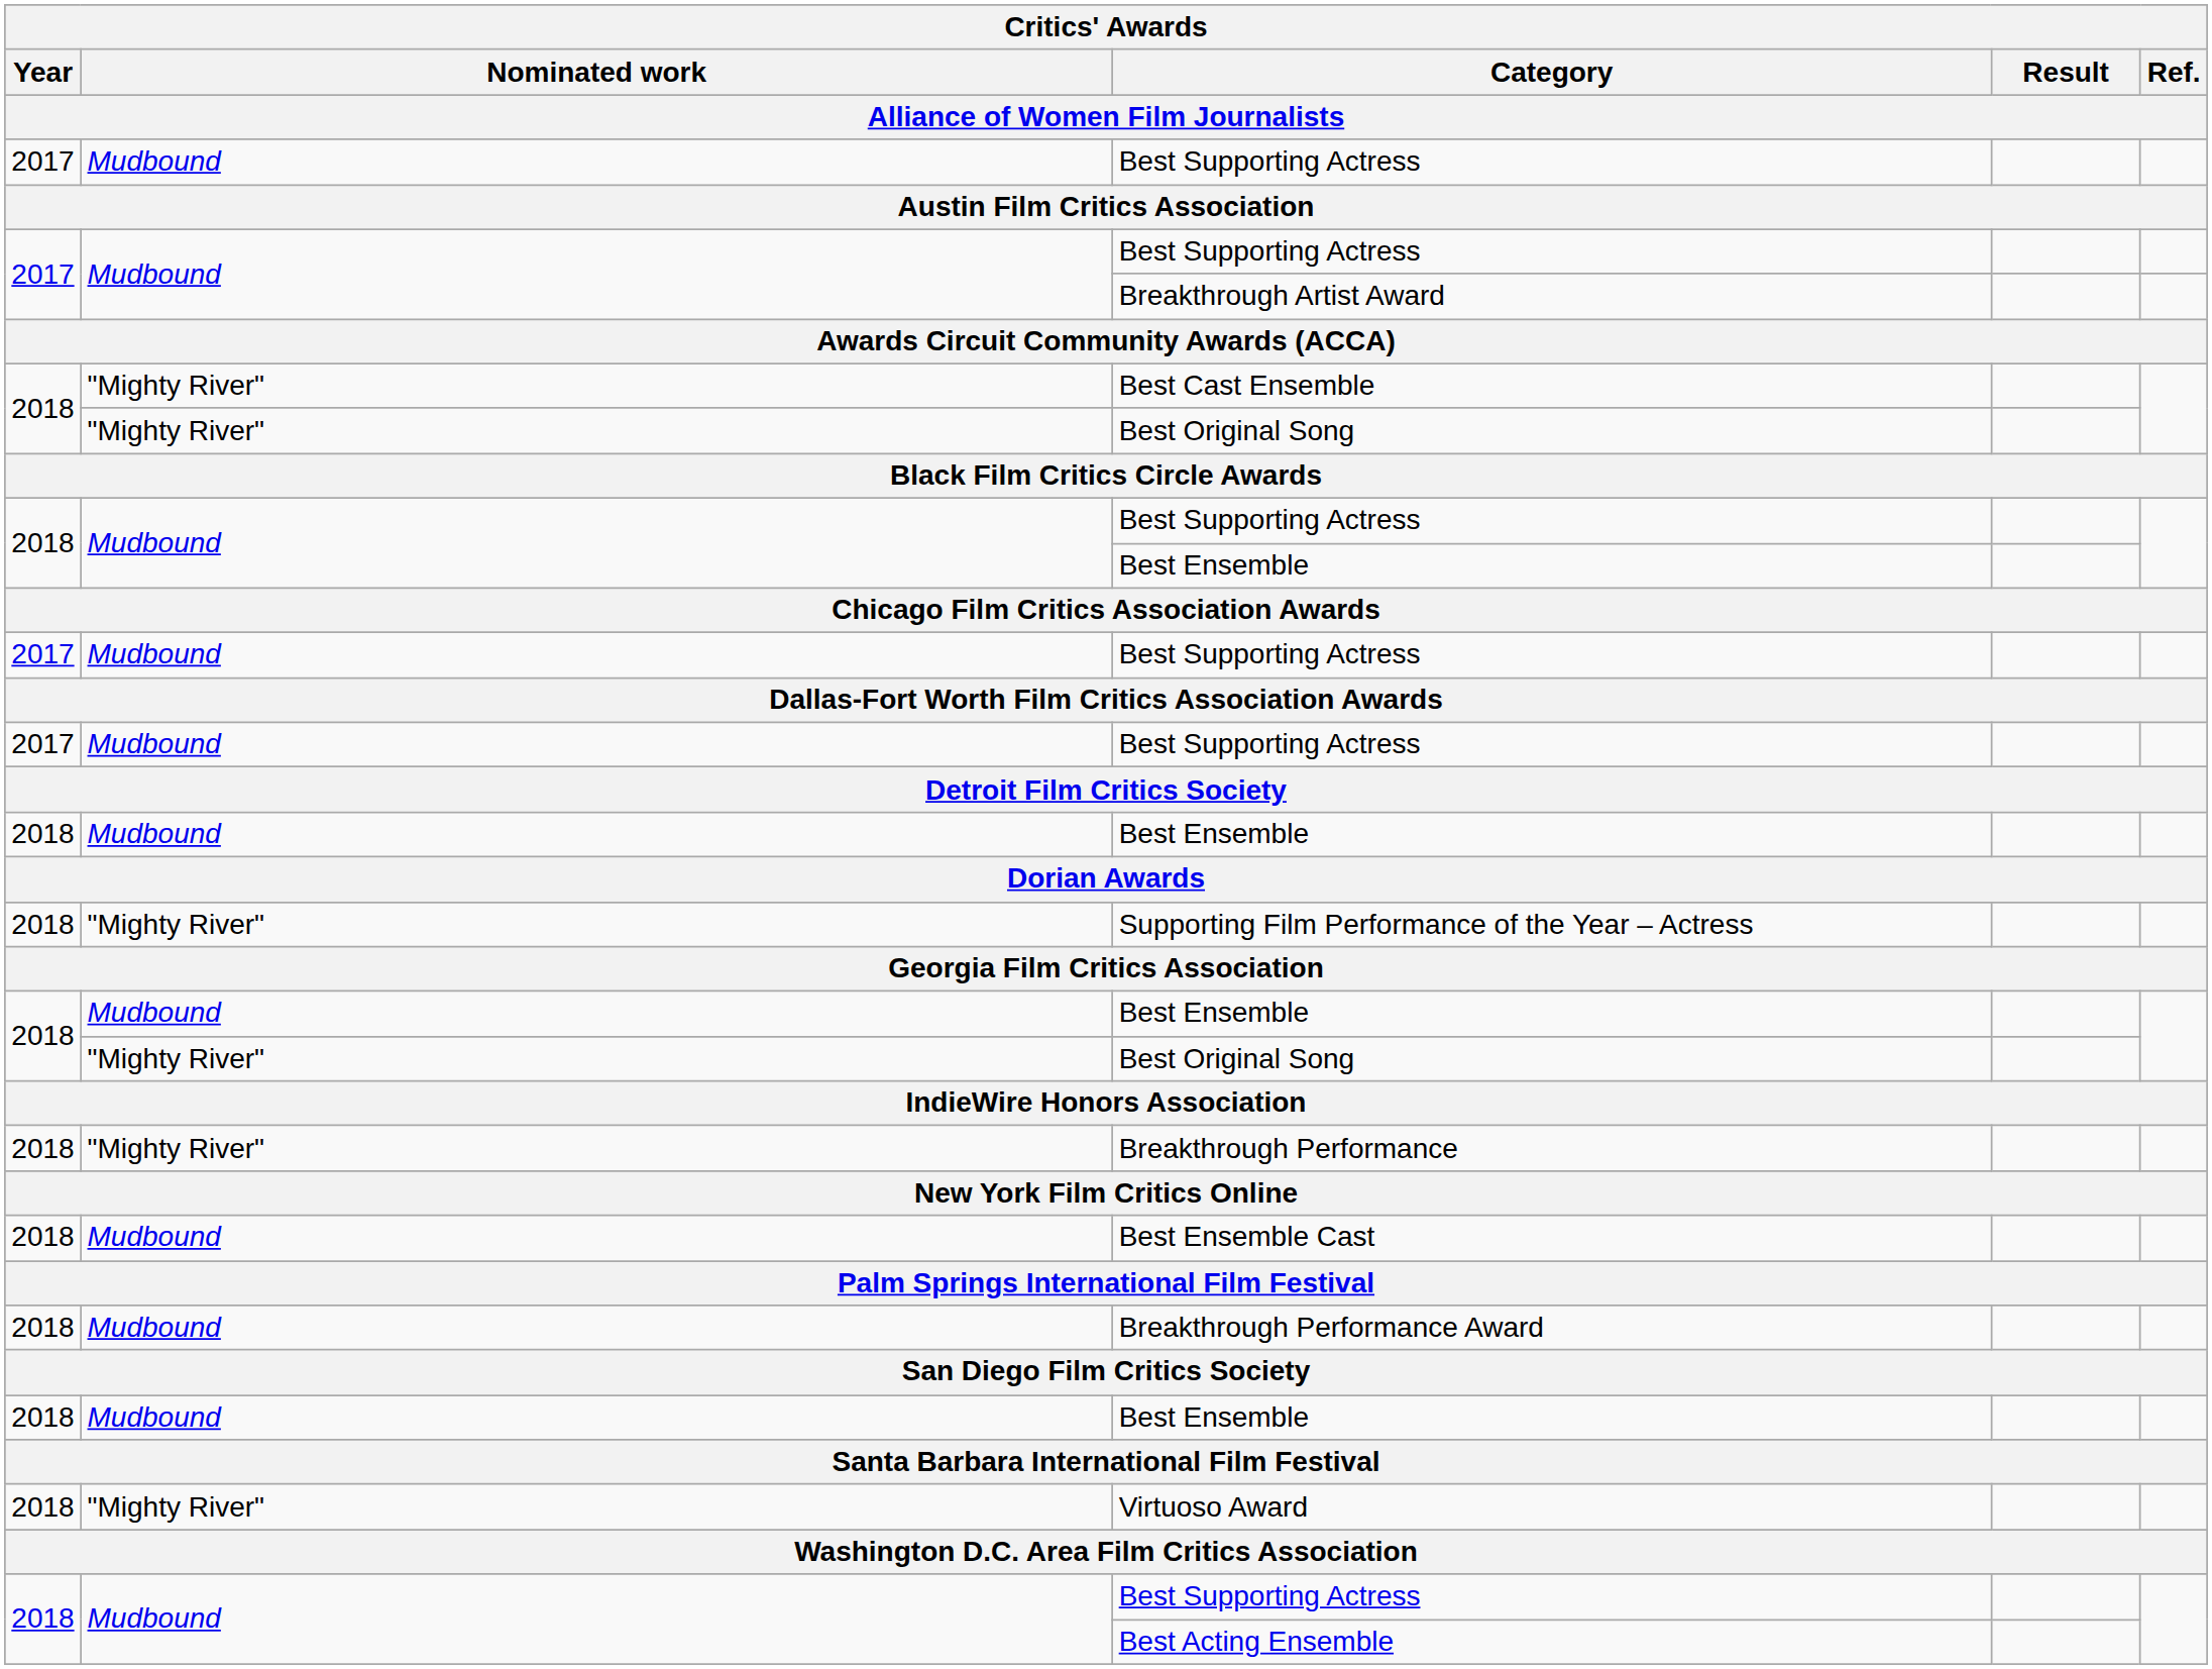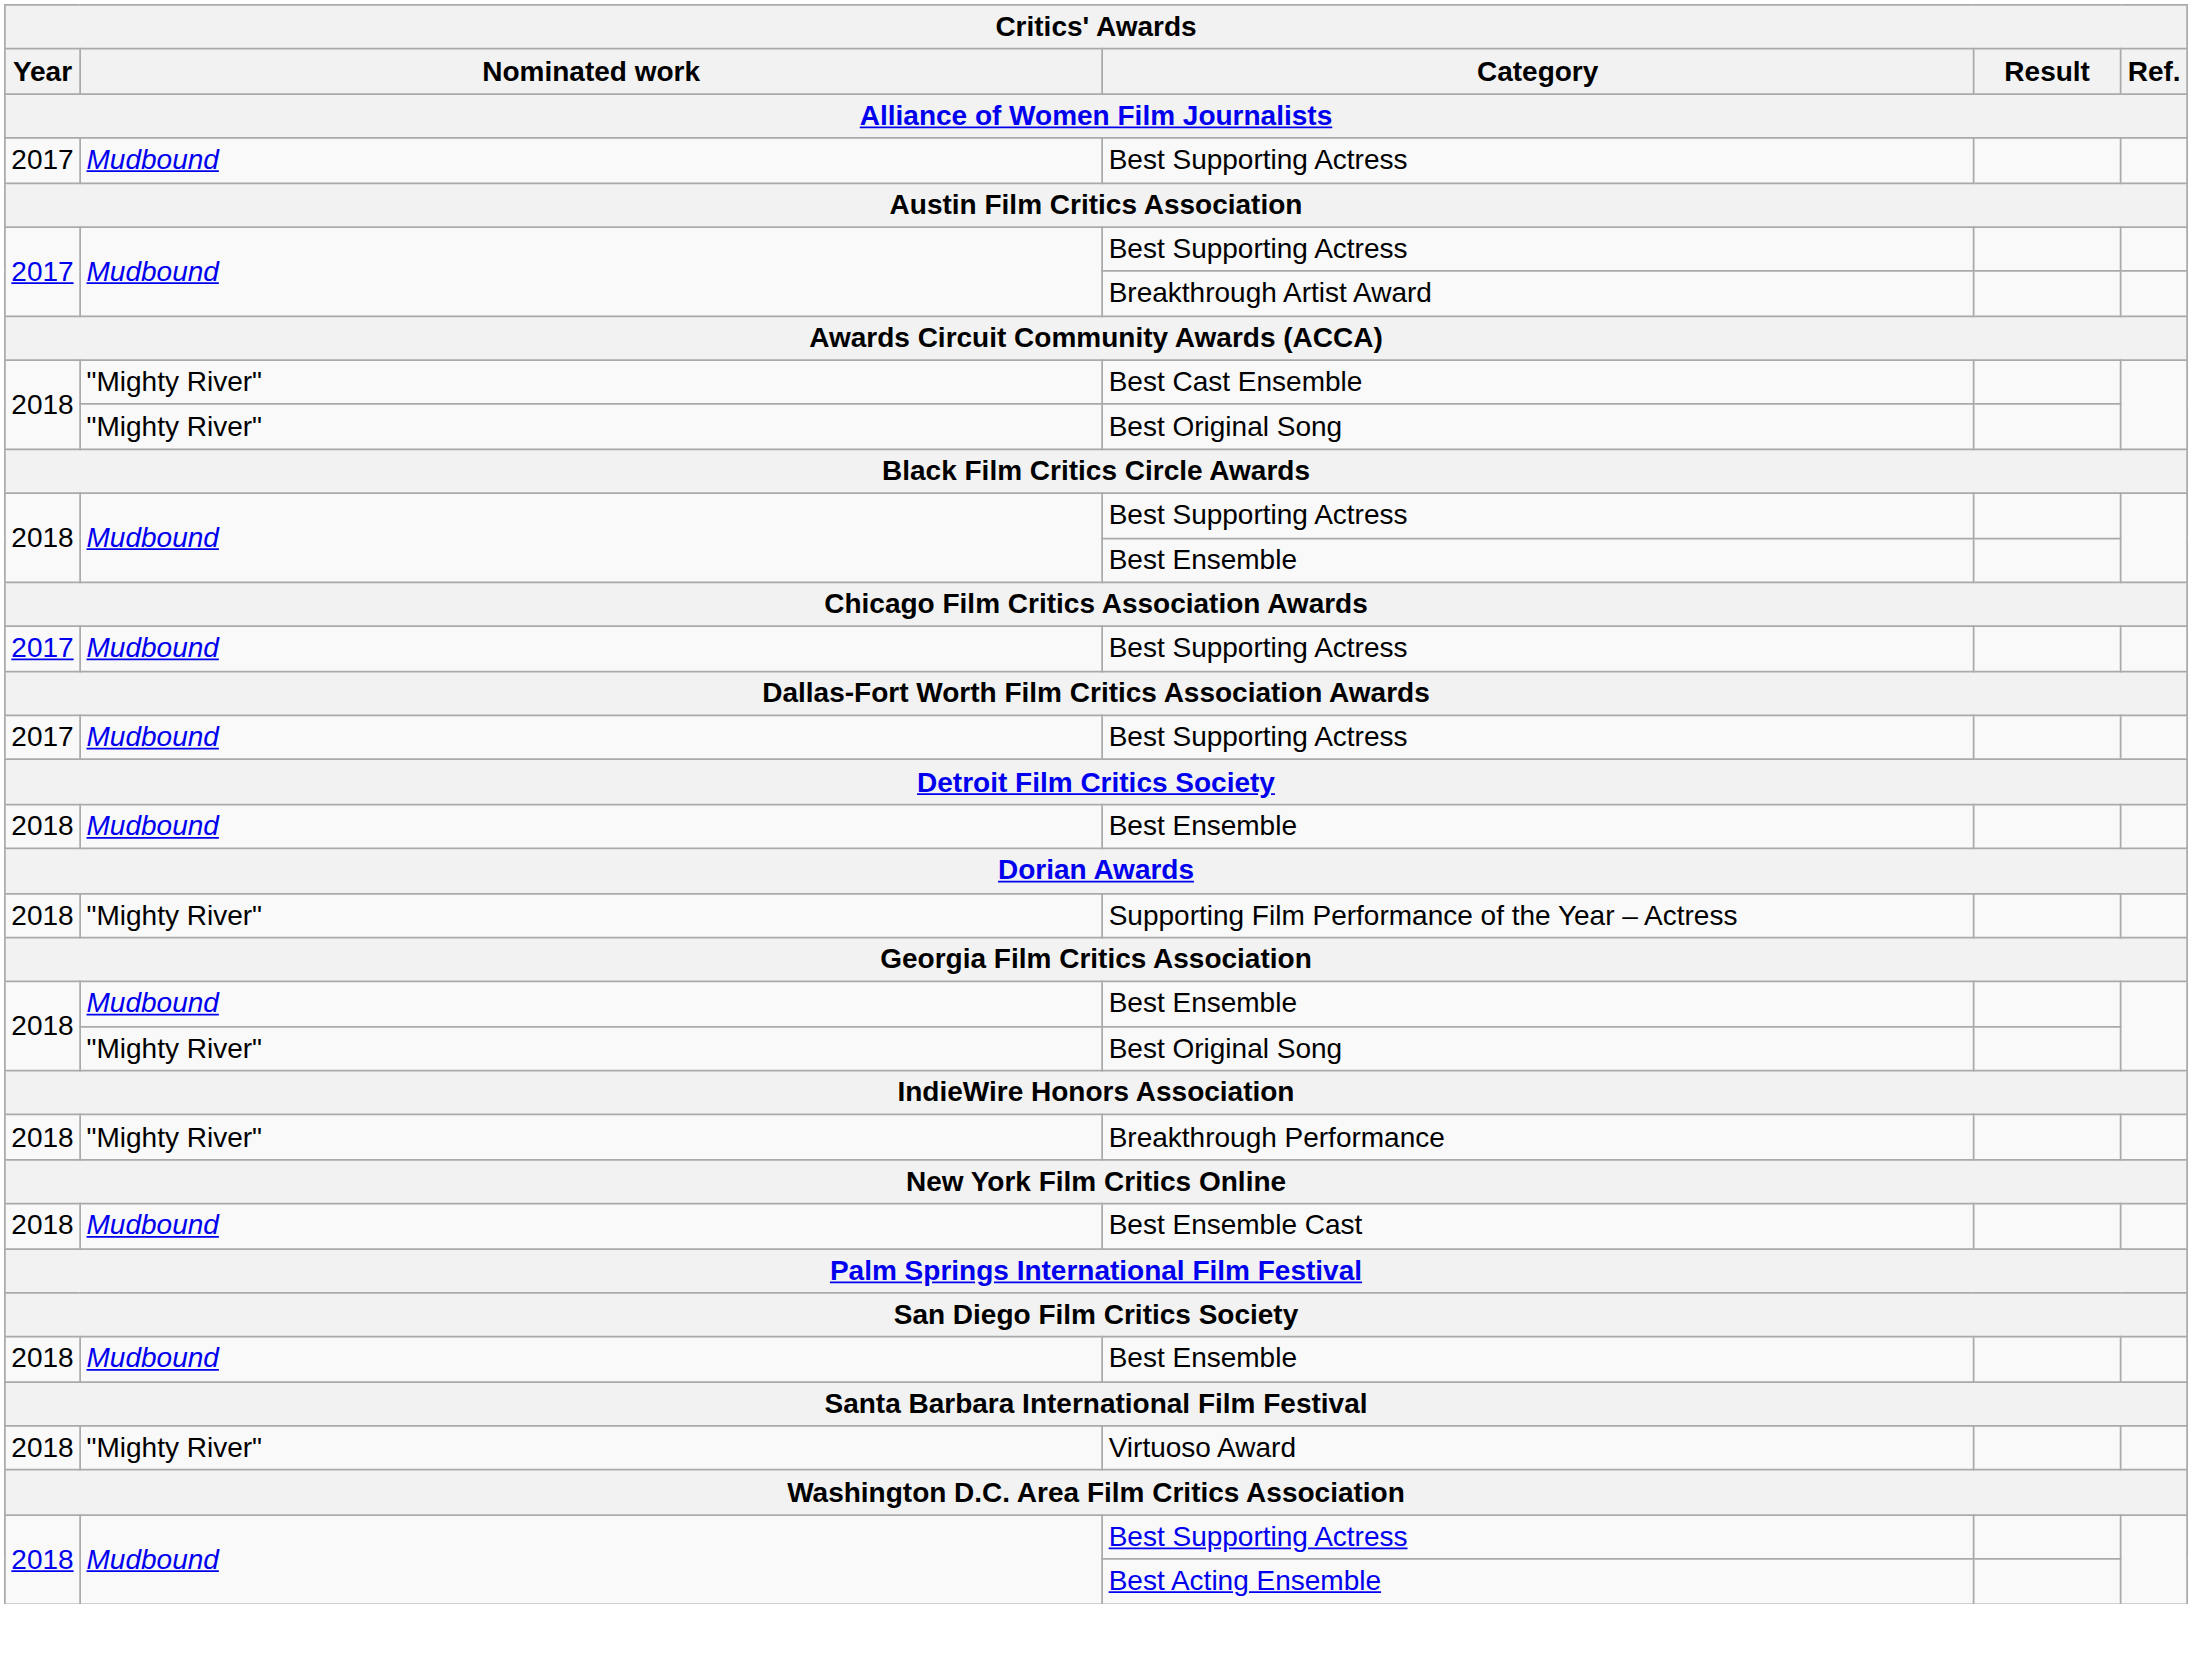- row: 2018 | Mudbound | Breakthrough Performance Award
